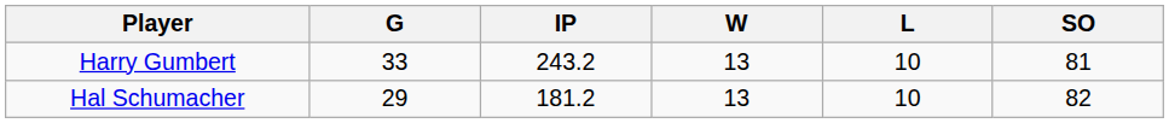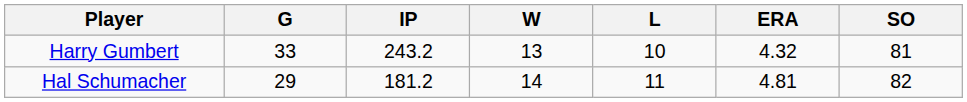+ column: ERA | 4.32 | 4.81
Hal Schumacher | W: 13 -> 14
Hal Schumacher | L: 10 -> 11
